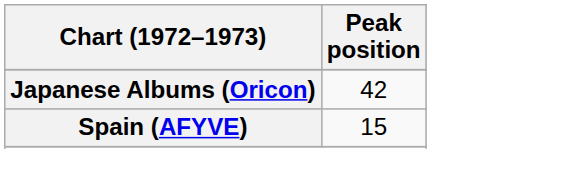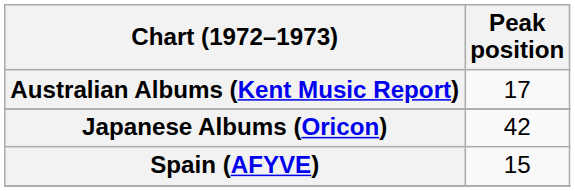+ row: Australian Albums (Kent Music Report) | 17
